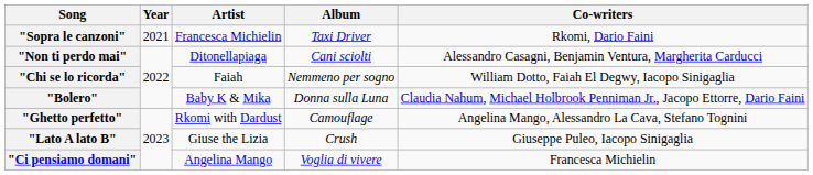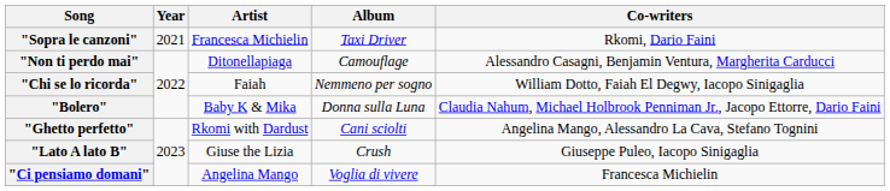"Non ti perdo mai" | Album: Cani sciolti -> Camouflage
"Ghetto perfetto" | Album: Camouflage -> Cani sciolti
